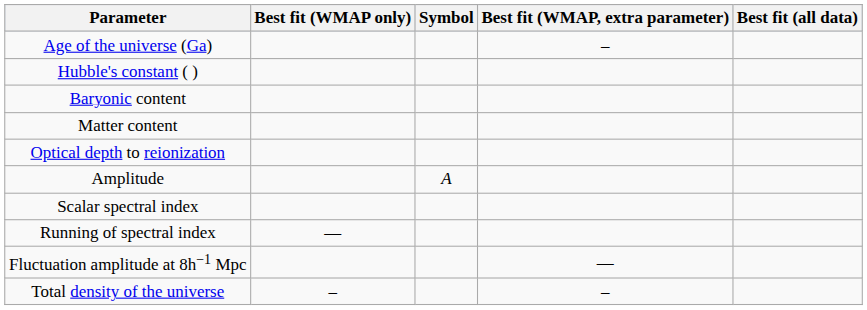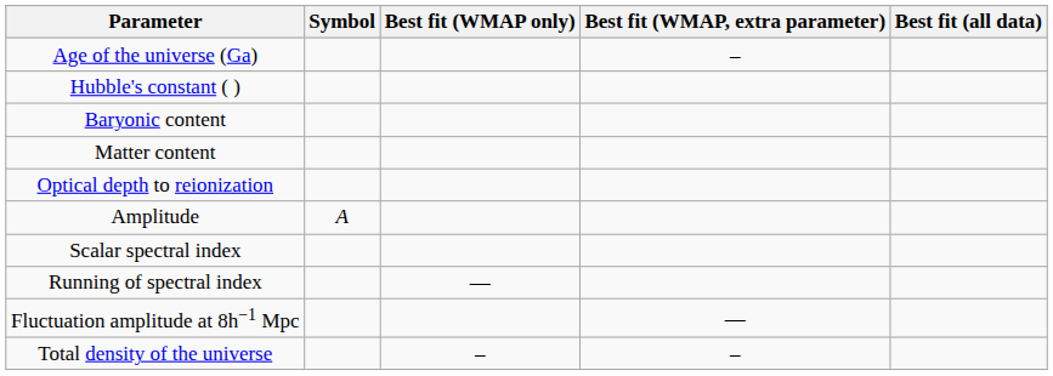columns swapped: Symbol <-> Best fit (WMAP only)
